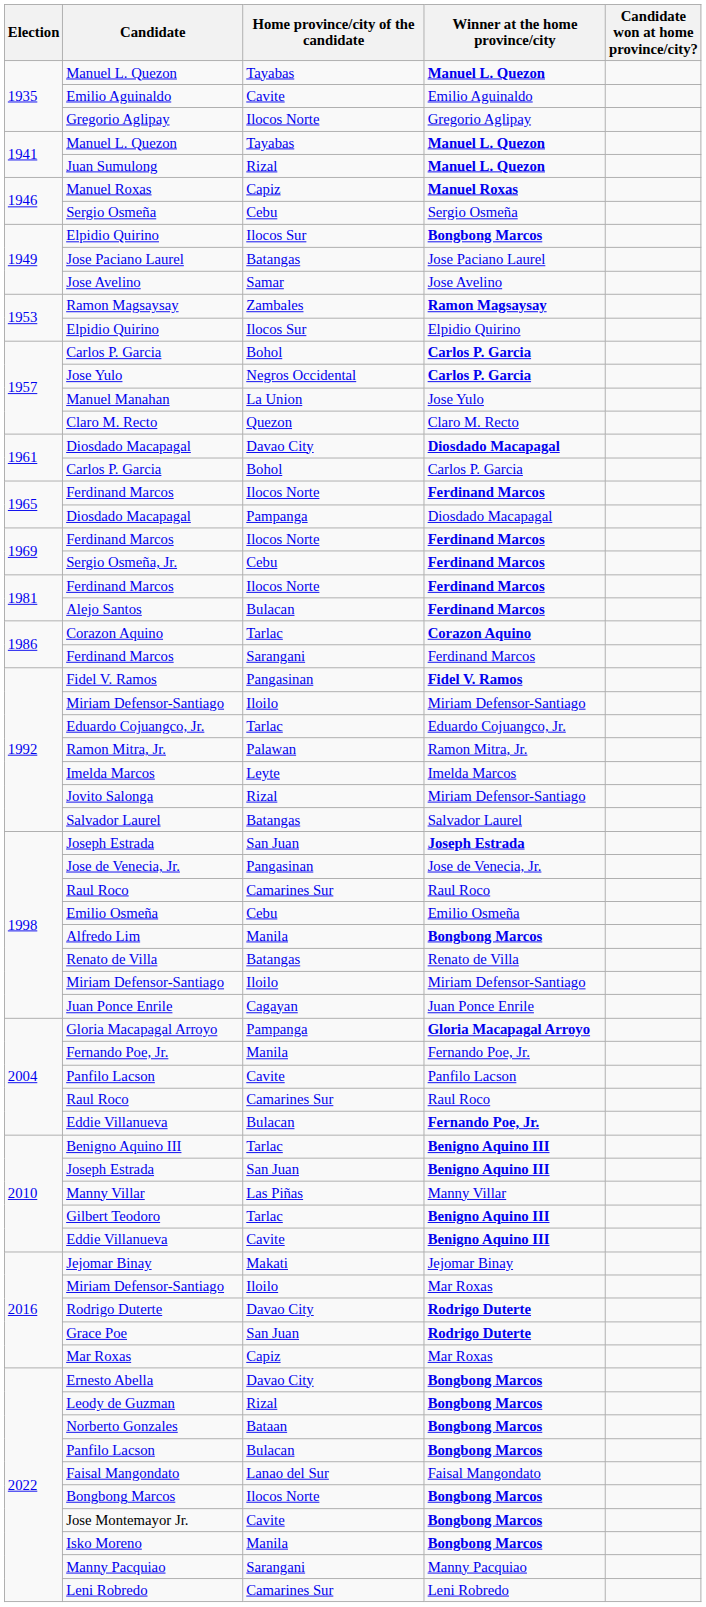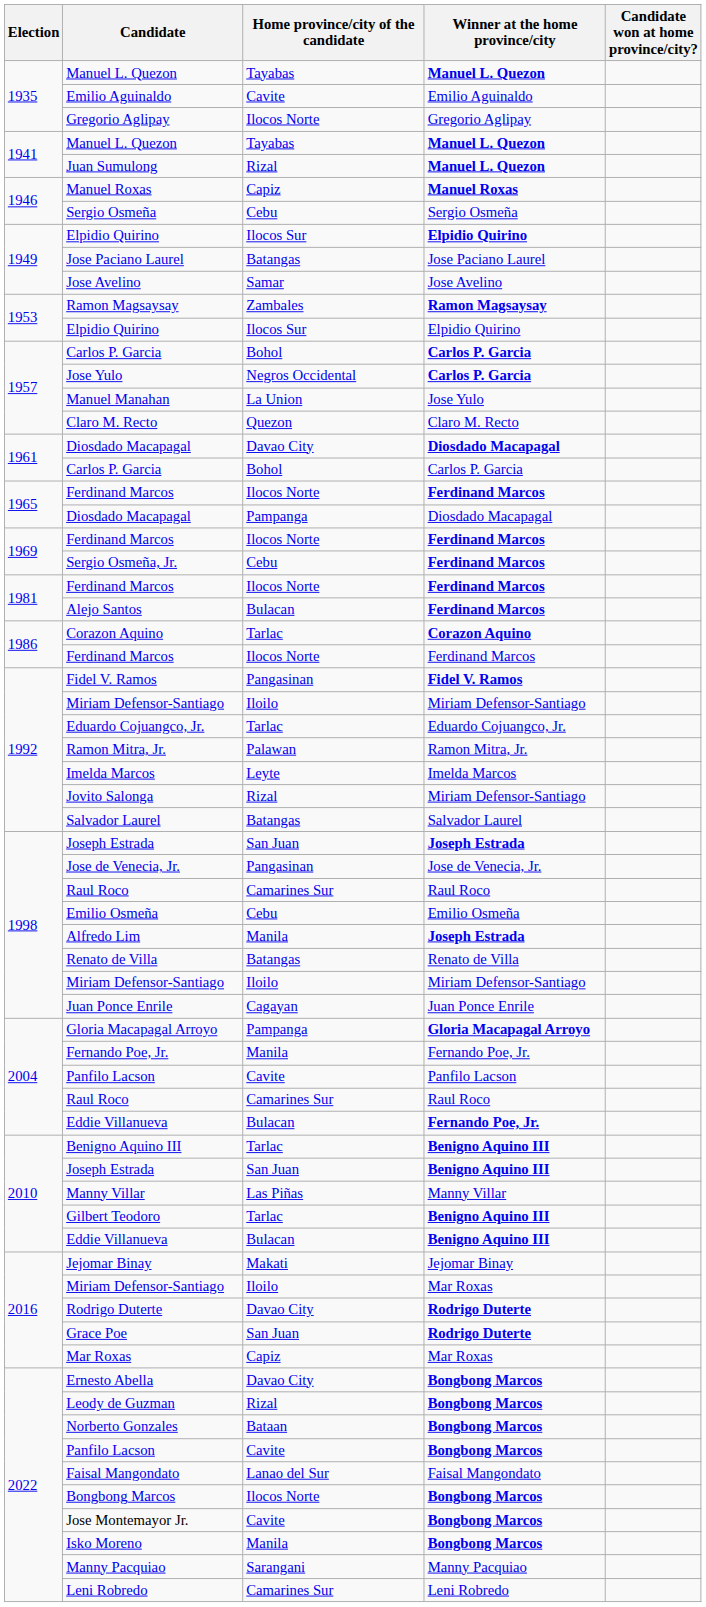1949 / Elpidio Quirino | Winner at the home province/city: Bongbong Marcos -> Elpidio Quirino
1986 / Ferdinand Marcos | Home province/city of the candidate: Sarangani -> Ilocos Norte
Alfredo Lim | Winner at the home province/city: Bongbong Marcos -> Joseph Estrada
2010 / Eddie Villanueva | Home province/city of the candidate: Cavite -> Bulacan
2022 / Panfilo Lacson | Home province/city of the candidate: Bulacan -> Cavite
